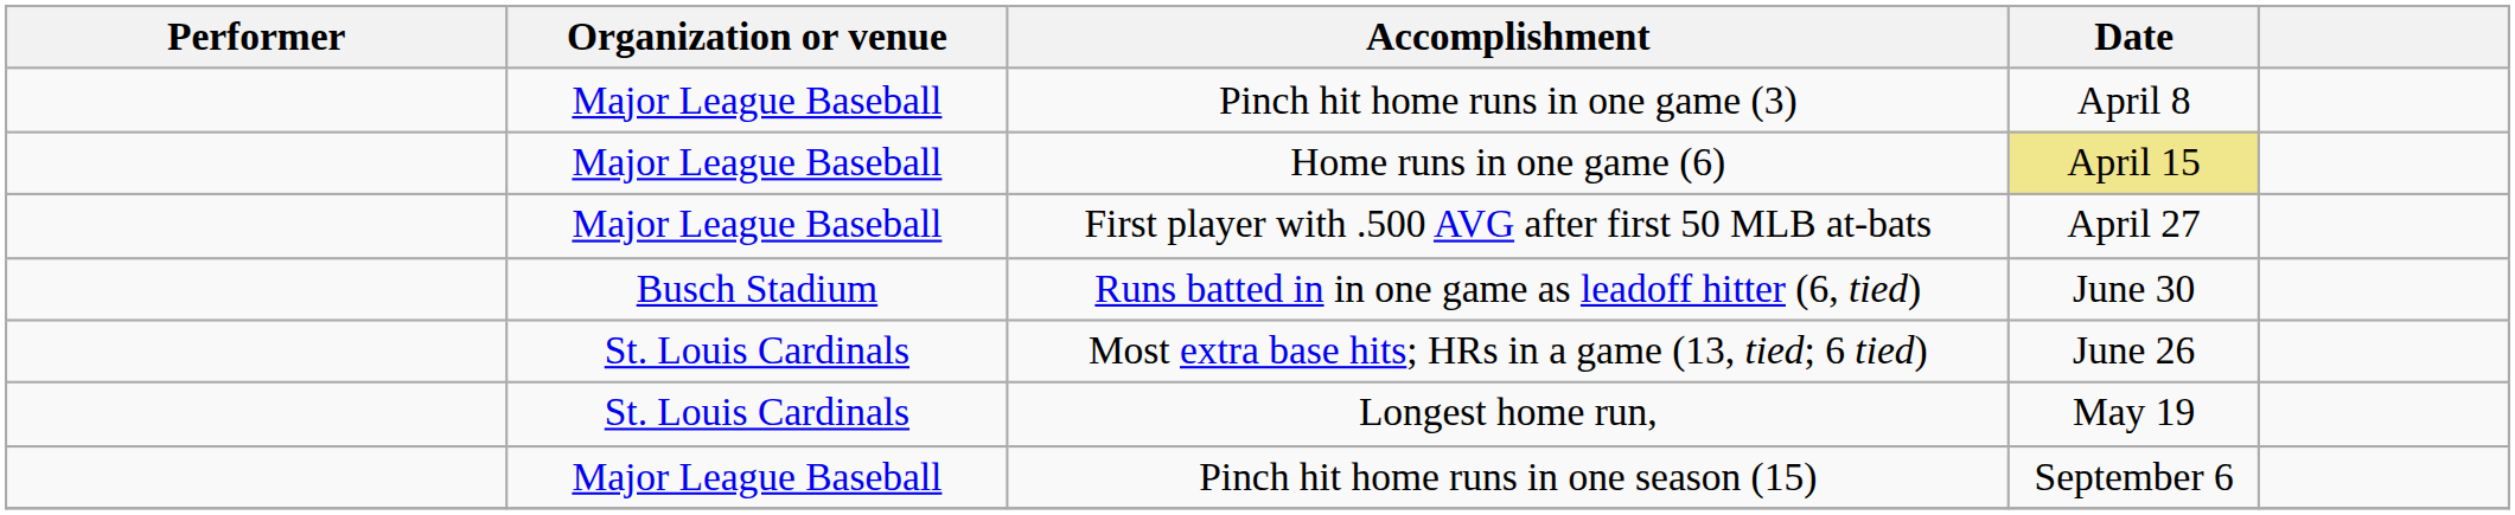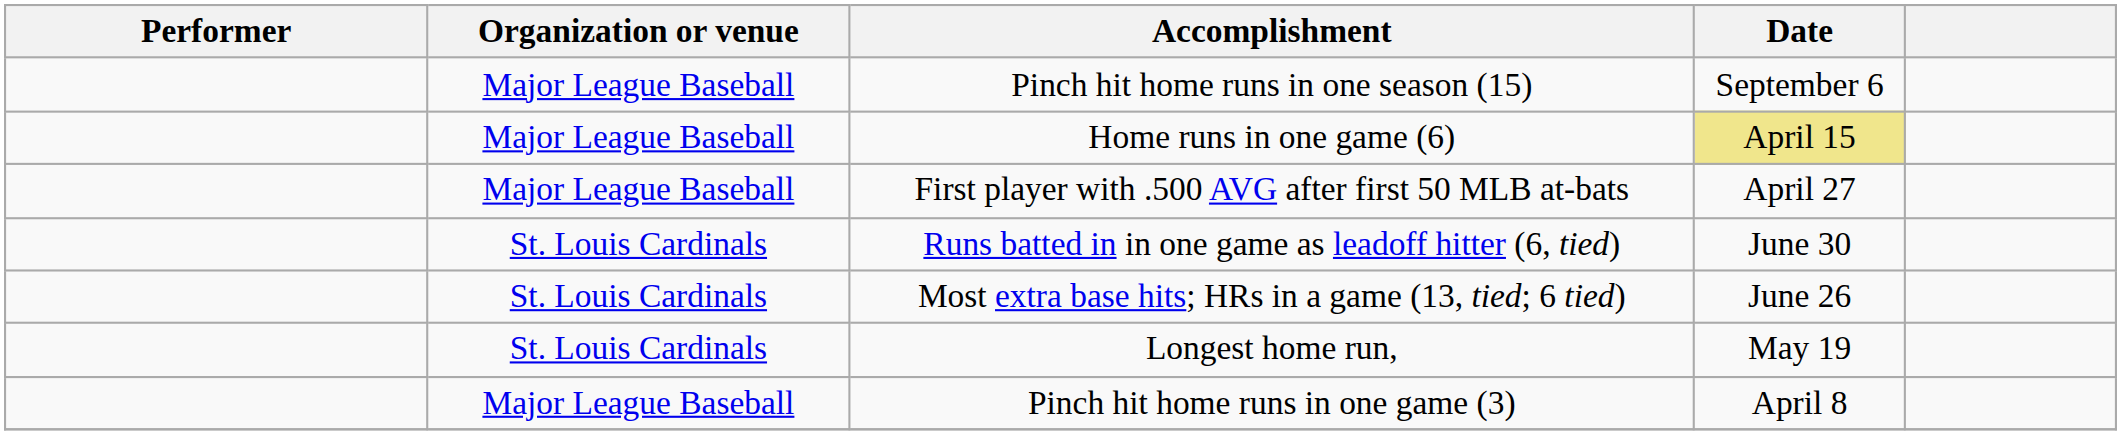rows swapped: Pinch hit home runs in one game (3) <-> Pinch hit home runs in one season (15)
Runs batted in in one game as leadoff hitter (6, tied) | Organization or venue: Busch Stadium -> St. Louis Cardinals
